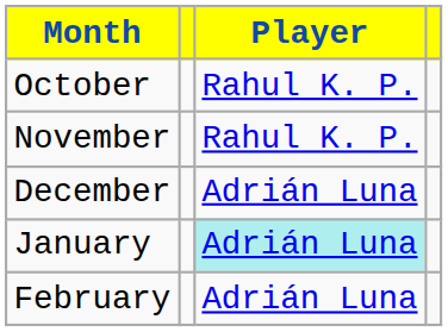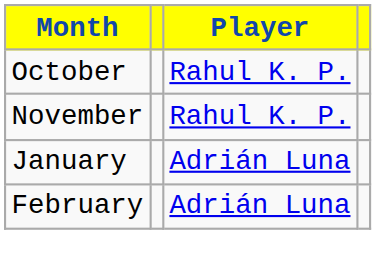- row: December | Adrián Luna
January | Player: paleturquoise background -> no background
